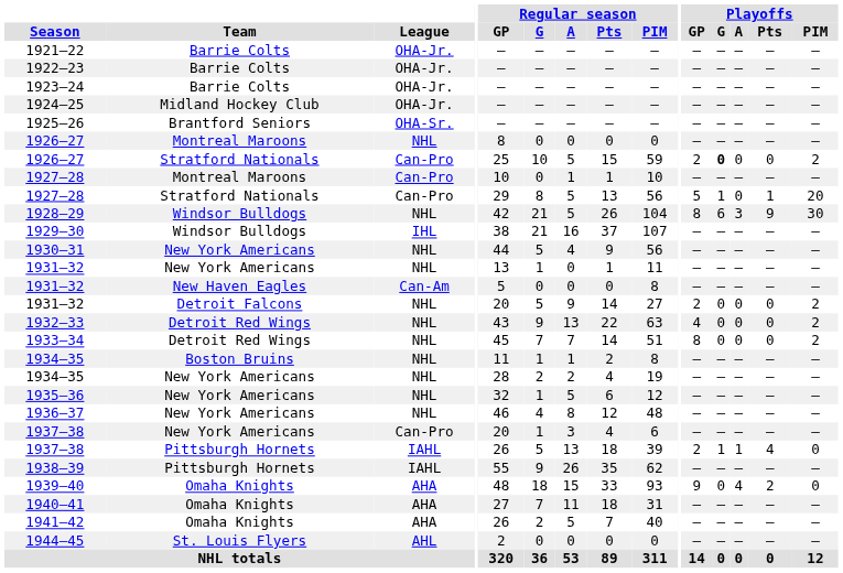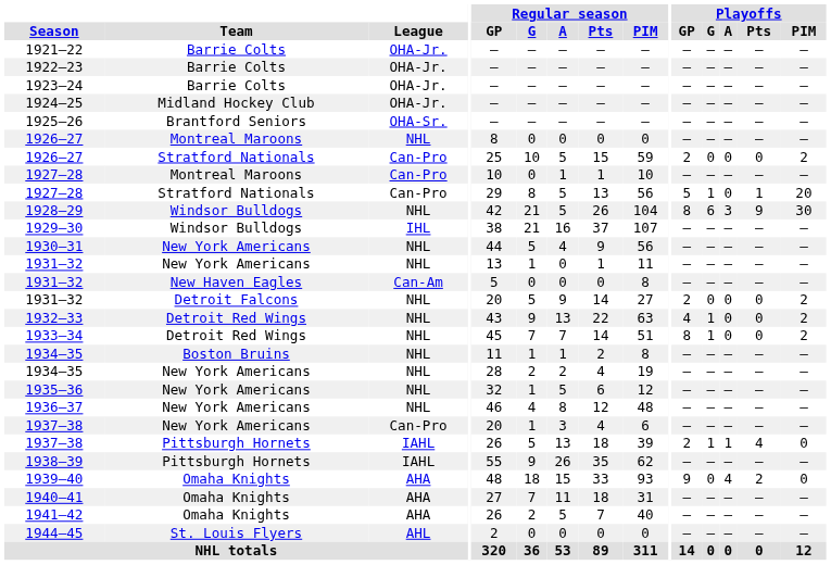1926–27 / Stratford Nationals | Playoffs / G: bold -> normal
1932–33 | Playoffs / G: 0 -> 1
1933–34 | Playoffs / G: 0 -> 1
